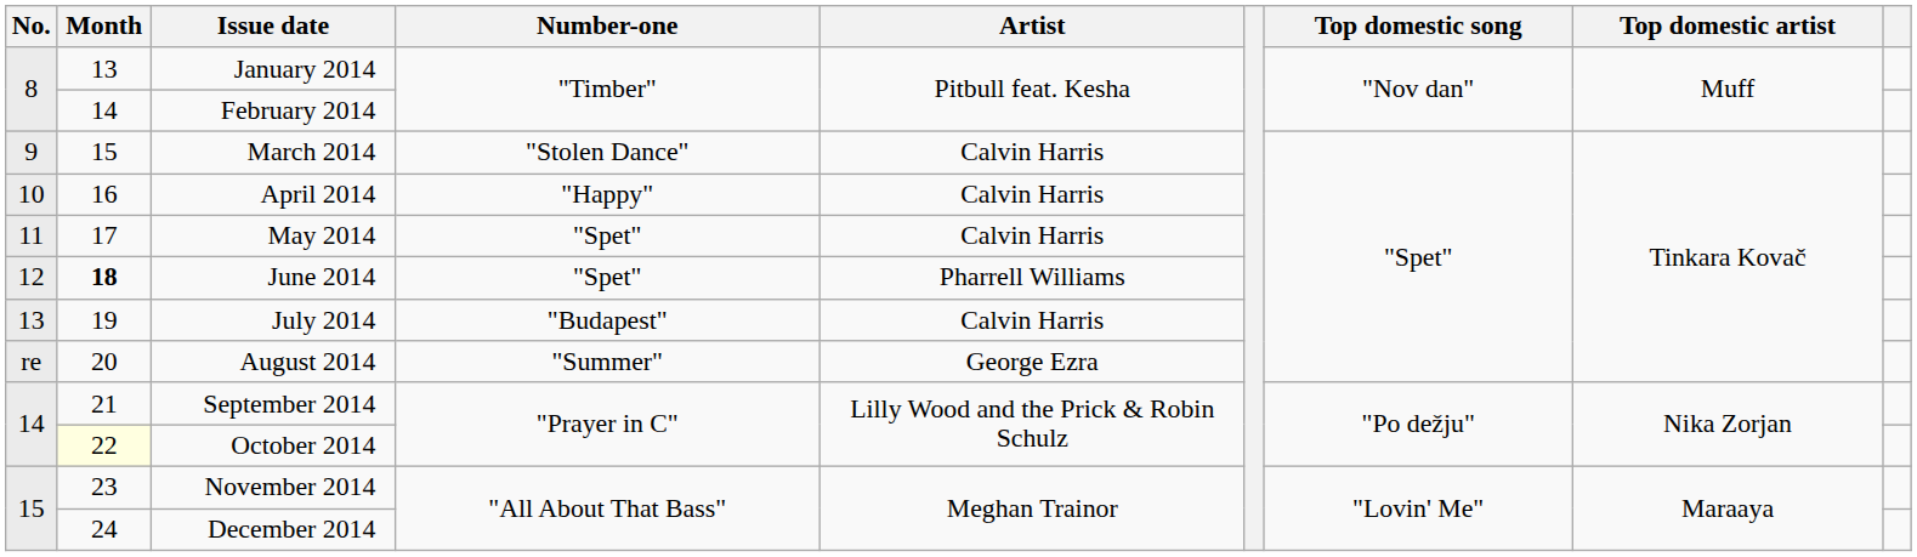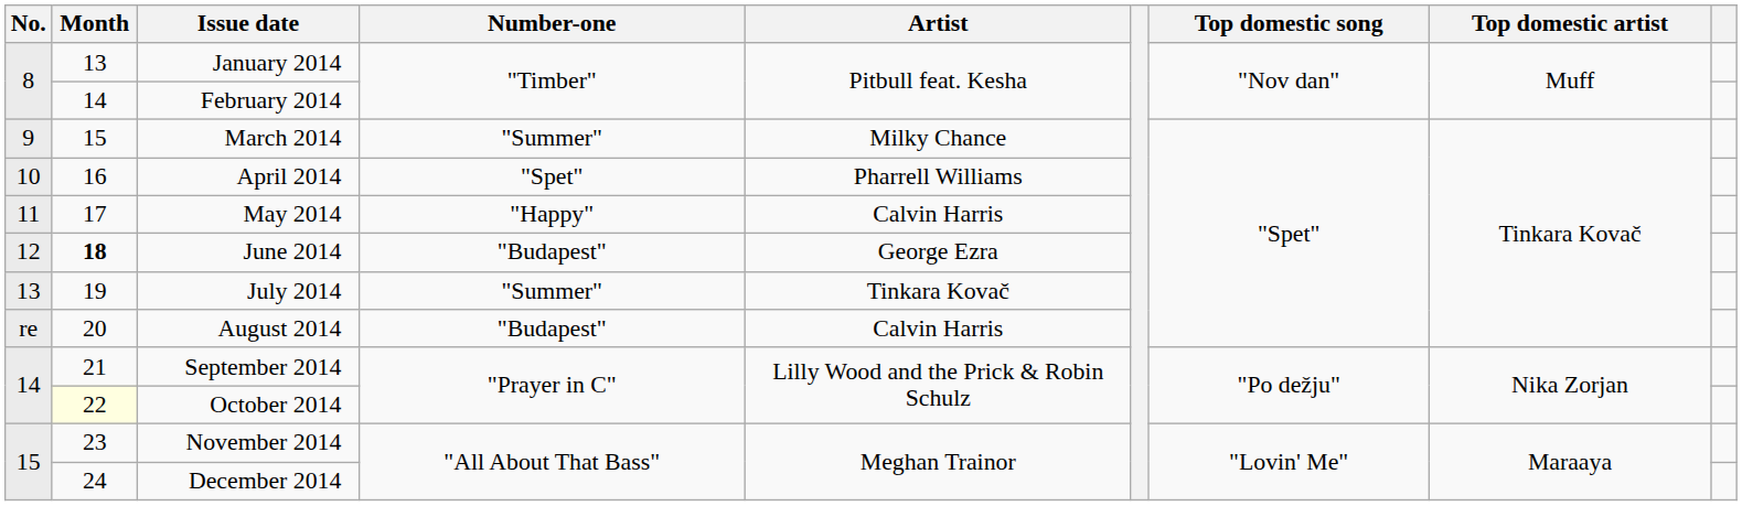March 2014 | Number-one: "Stolen Dance" -> "Summer"
March 2014 | Artist: Calvin Harris -> Milky Chance
April 2014 | Number-one: "Happy" -> "Spet"
April 2014 | Artist: Calvin Harris -> Pharrell Williams
May 2014 | Number-one: "Spet" -> "Happy"
June 2014 | Number-one: "Spet" -> "Budapest"
June 2014 | Artist: Pharrell Williams -> George Ezra
July 2014 | Number-one: "Budapest" -> "Summer"
July 2014 | Artist: Calvin Harris -> Tinkara Kovač
August 2014 | Number-one: "Summer" -> "Budapest"
August 2014 | Artist: George Ezra -> Calvin Harris
